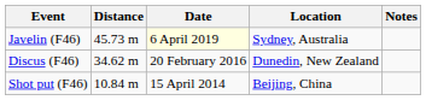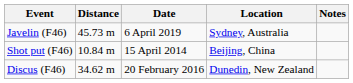Javelin (F46) | Date: lightyellow background -> no background
rows swapped: Shot put (F46) <-> Discus (F46)
